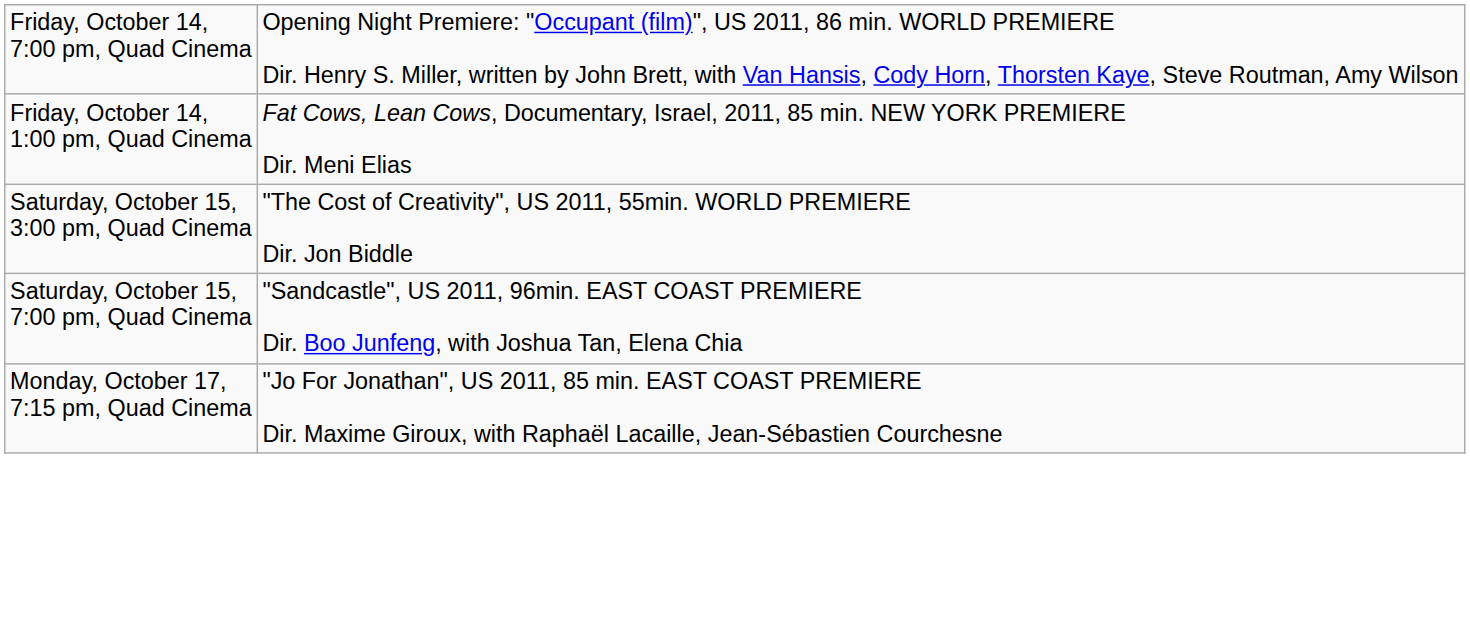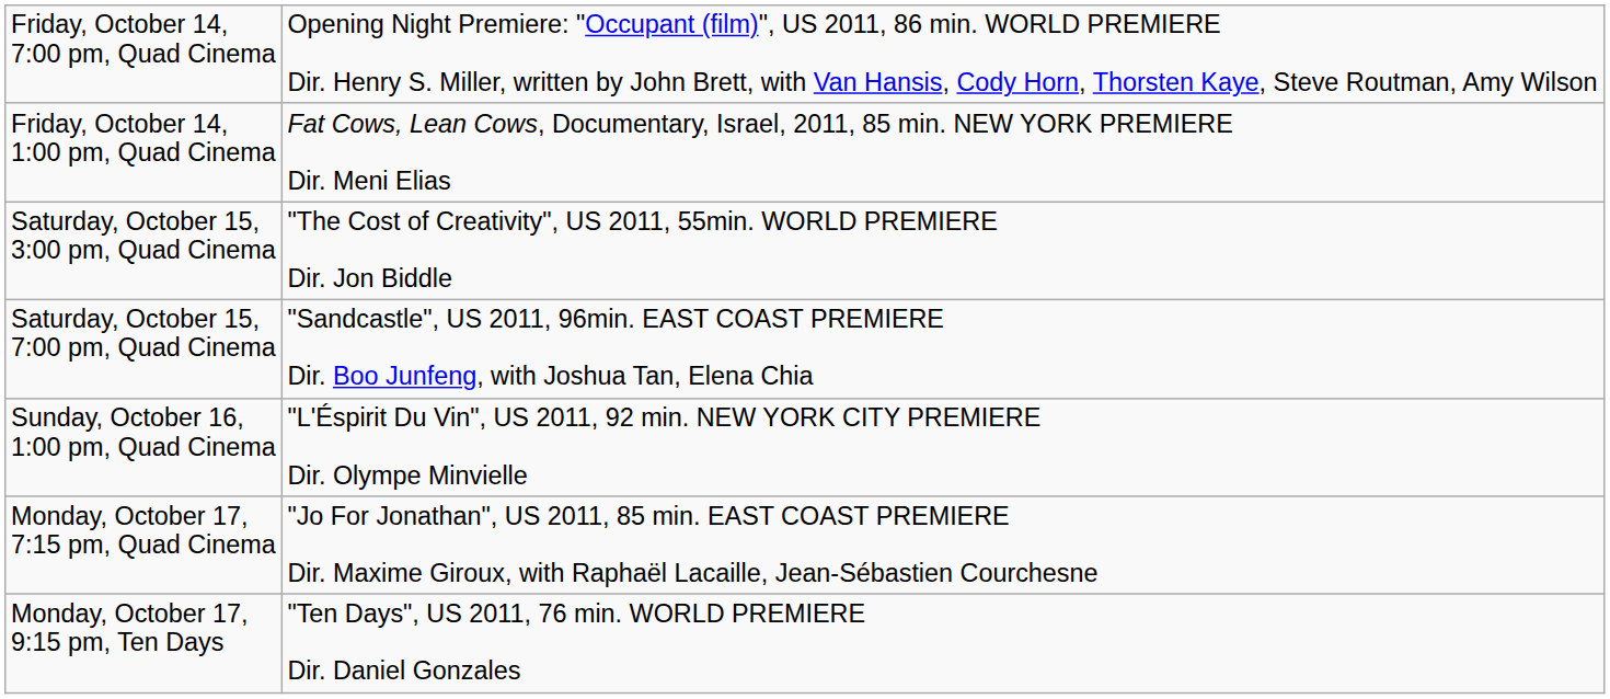+ row: Sunday, October 16, 1:00 pm, Quad Cinema | "L'Éspirit Du Vin", US 2011, 92 min. NEW YORK CITY PREMIERE Dir. Olympe Minvielle
+ row: Monday, October 17, 9:15 pm, Ten Days | "Ten Days", US 2011, 76 min. WORLD PREMIERE Dir. Daniel Gonzales
